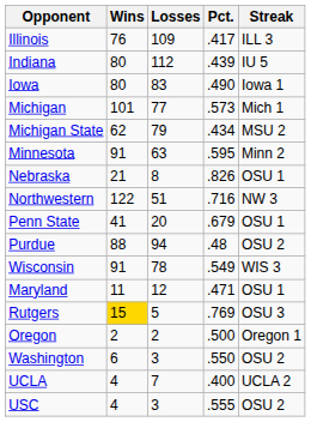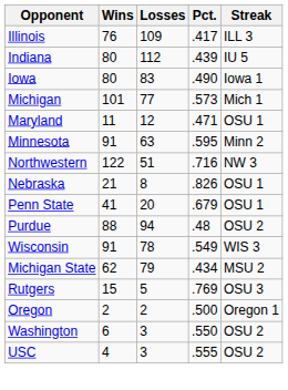rows swapped: Michigan State <-> Maryland
rows swapped: Nebraska <-> Northwestern
Rutgers | Wins: gold background -> no background
- row: UCLA | 4 | 7 | .400 | UCLA 2
